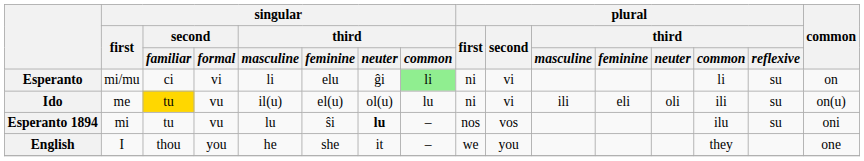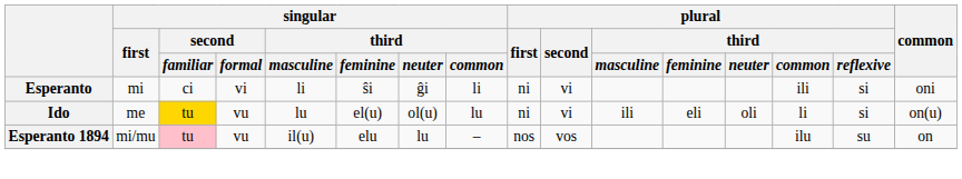Esperanto | singular / first: mi/mu -> mi
Esperanto | singular / third / feminine: elu -> ŝi
Esperanto | singular / third / common: lightgreen background -> no background
Esperanto | plural / third / common: li -> ili
Esperanto | plural / third / reflexive: su -> si
Esperanto | common: on -> oni
Ido | singular / third / masculine: il(u) -> lu
Ido | plural / third / common: ili -> li
Ido | plural / third / reflexive: su -> si
Esperanto 1894 | singular / first: mi -> mi/mu
Esperanto 1894 | singular / second / familiar: no background -> pink background
Esperanto 1894 | singular / third / masculine: lu -> il(u)
Esperanto 1894 | singular / third / feminine: ŝi -> elu
Esperanto 1894 | singular / third / neuter: bold -> normal
Esperanto 1894 | common: oni -> on
- row: English | I | thou | you | he | she | it | – | we | you | they | one
